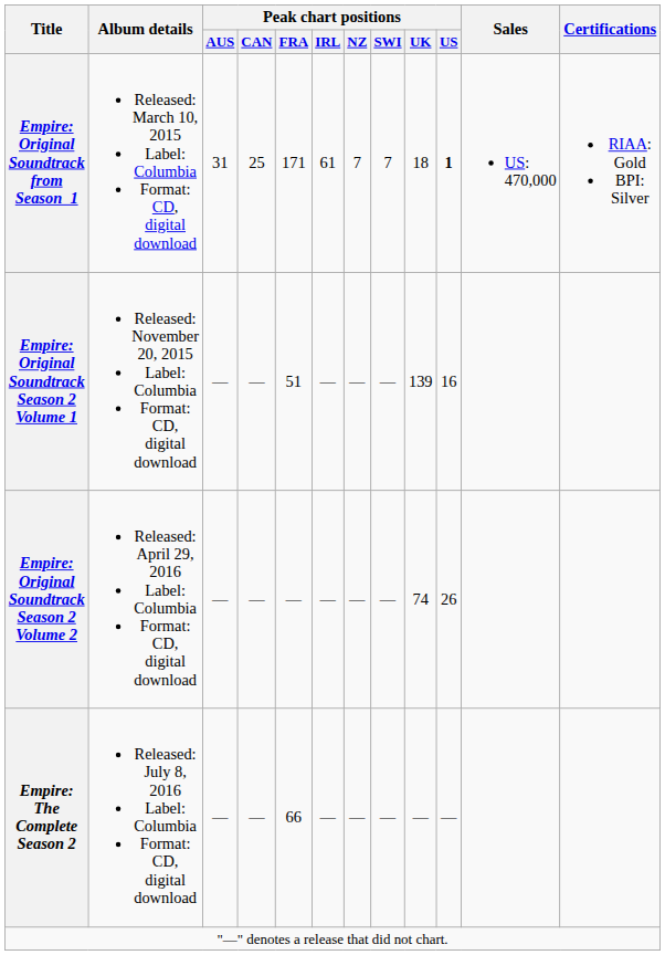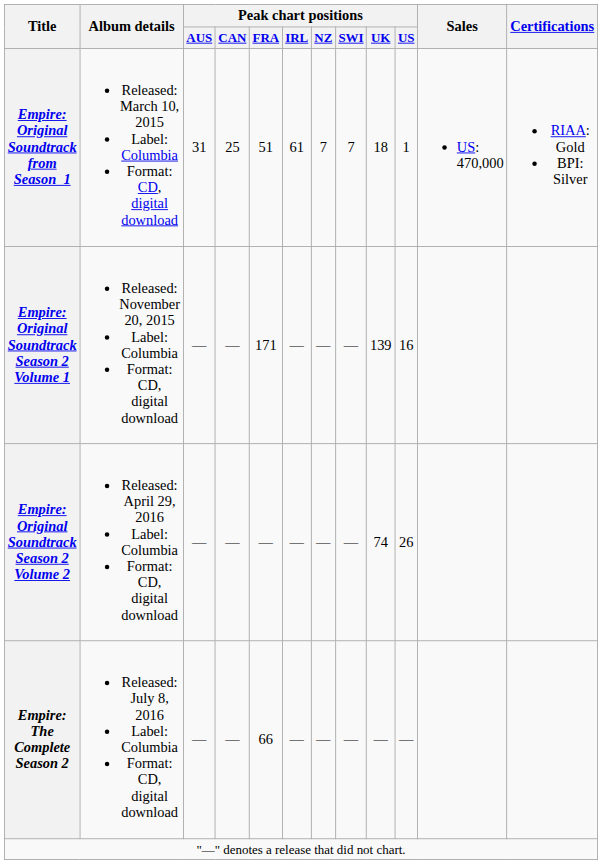Empire: Original Soundtrack from Season 1 | Peak chart positions / FRA: 171 -> 51
Empire: Original Soundtrack from Season 1 | Peak chart positions / US: bold -> normal
Empire: Original Soundtrack Season 2 Volume 1 | Peak chart positions / FRA: 51 -> 171
